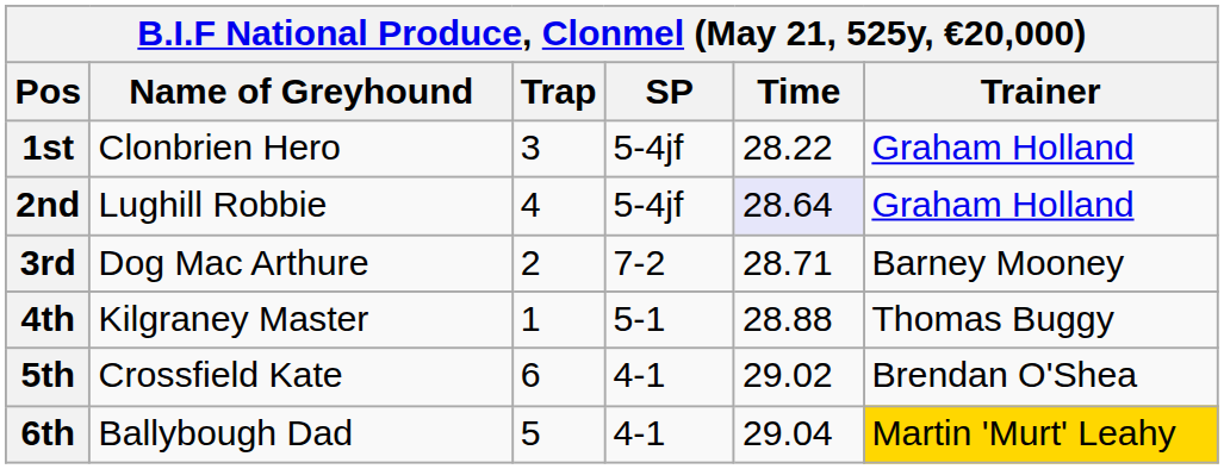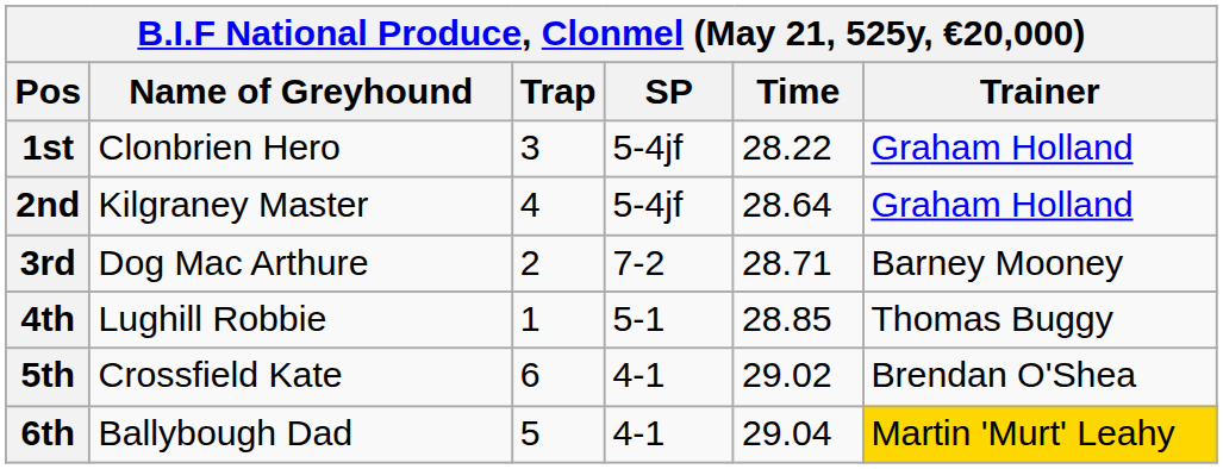2nd | Name of Greyhound: Lughill Robbie -> Kilgraney Master
2nd | Time: lavender background -> no background
4th | Name of Greyhound: Kilgraney Master -> Lughill Robbie
4th | Time: 28.88 -> 28.85
